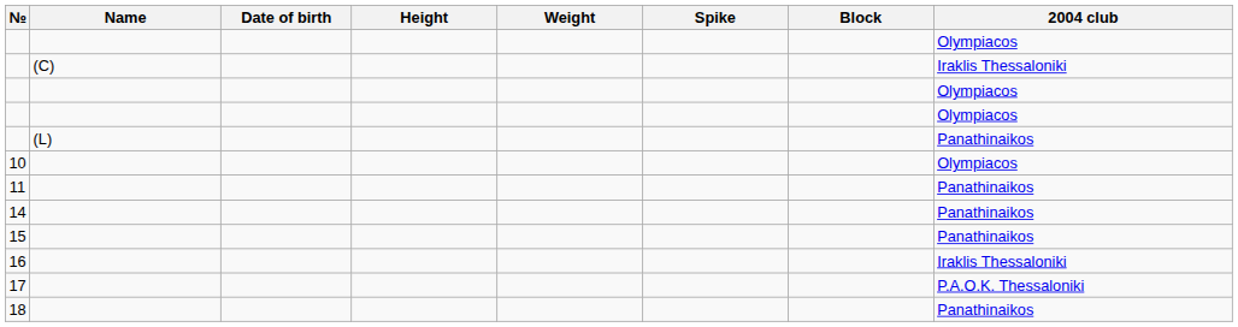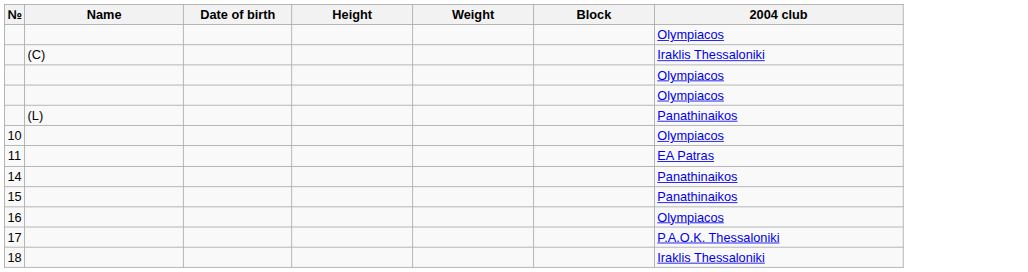- column: Spike
11 | 2004 club: Panathinaikos -> EA Patras
16 | 2004 club: Iraklis Thessaloniki -> Olympiacos
18 | 2004 club: Panathinaikos -> Iraklis Thessaloniki
